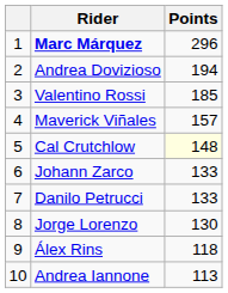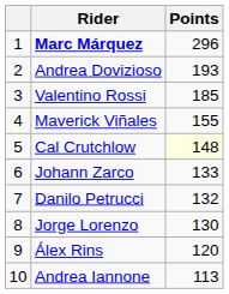Andrea Dovizioso | Points: 194 -> 193
Maverick Viñales | Points: 157 -> 155
Danilo Petrucci | Points: 133 -> 132
Álex Rins | Points: 118 -> 120
